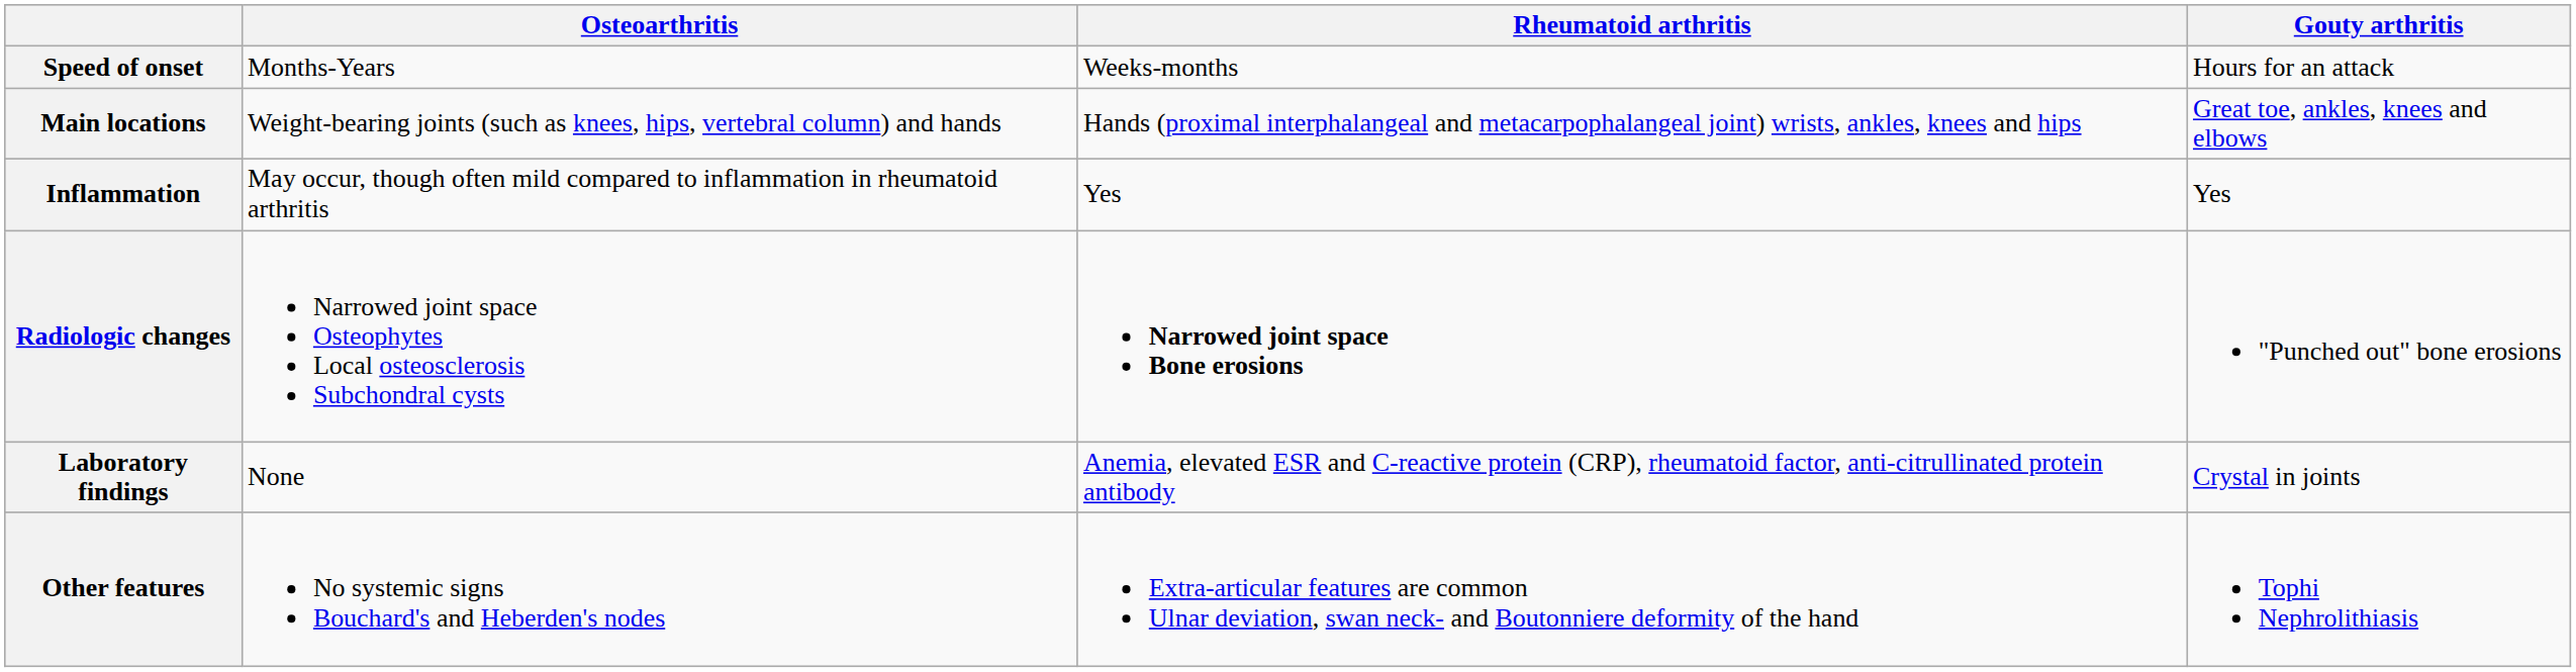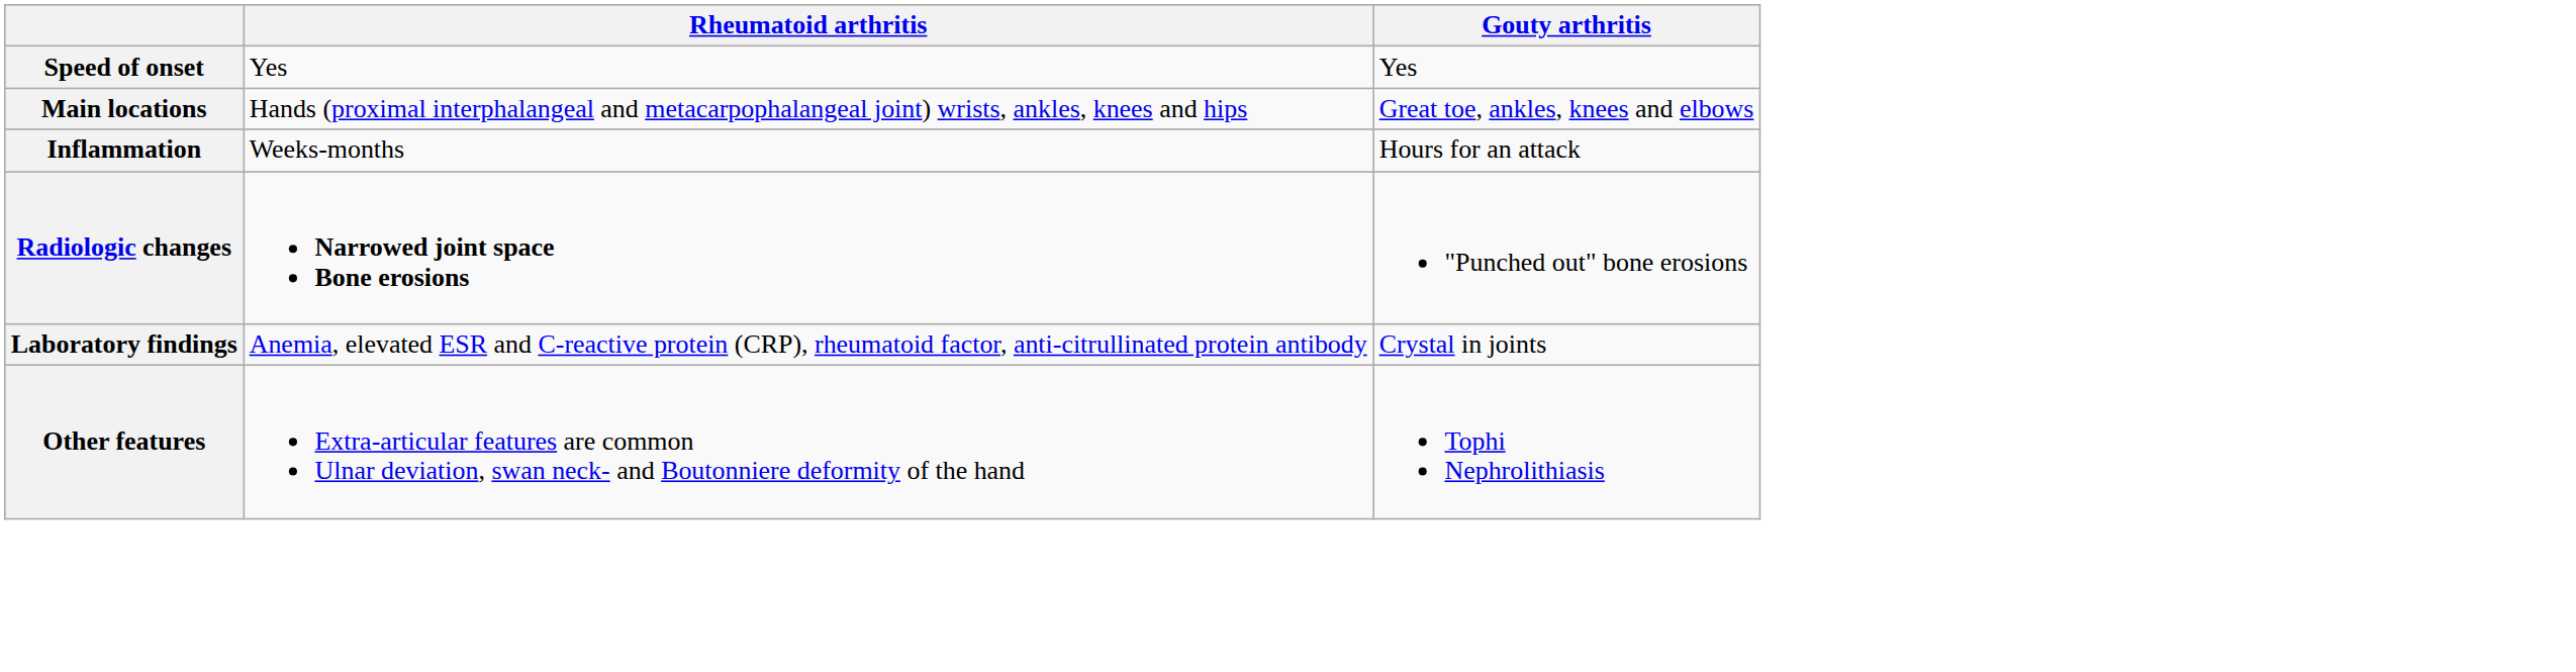- column: Osteoarthritis | Months-Years | Weight-bearing joints (such as knees, hips, vertebral column) and hands | May occur, though often mild compared to inflammation in rheumatoid arthritis | Narrowed joint space Osteophytes Local osteosclerosis Subchondral cysts | None | No systemic signs Bouchard's and Heberden's nodes
Speed of onset | Rheumatoid arthritis: Weeks-months -> Yes
Speed of onset | Gouty arthritis: Hours for an attack -> Yes
Inflammation | Rheumatoid arthritis: Yes -> Weeks-months
Inflammation | Gouty arthritis: Yes -> Hours for an attack
